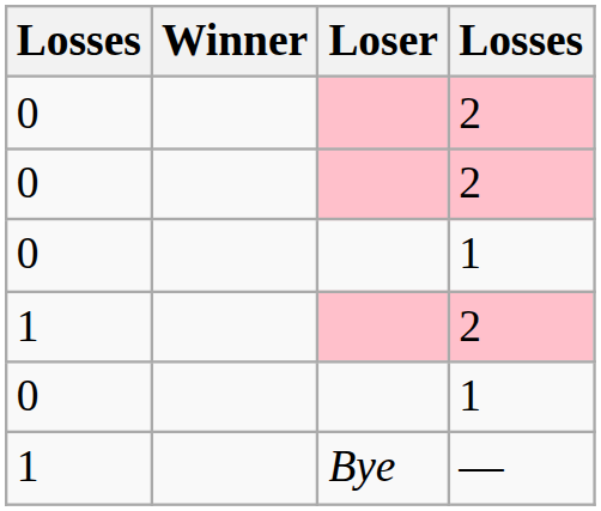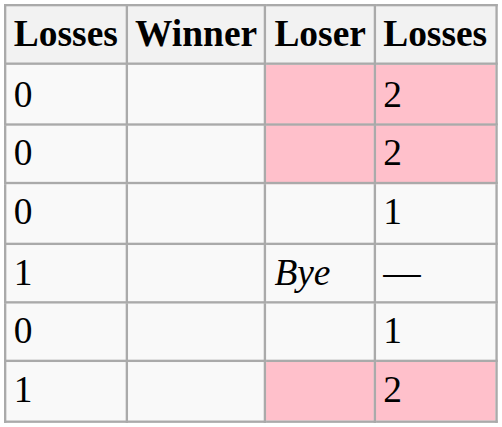rows swapped: 1 / 2 <-> —
